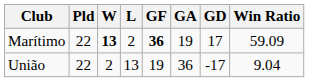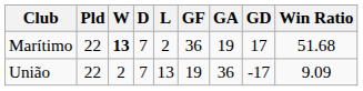+ column: D | 7 | 7
Marítimo | GF: bold -> normal
Marítimo | Win Ratio: 59.09 -> 51.68
União | Win Ratio: 9.04 -> 9.09
